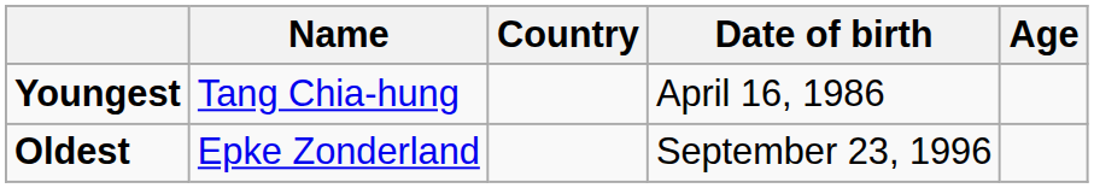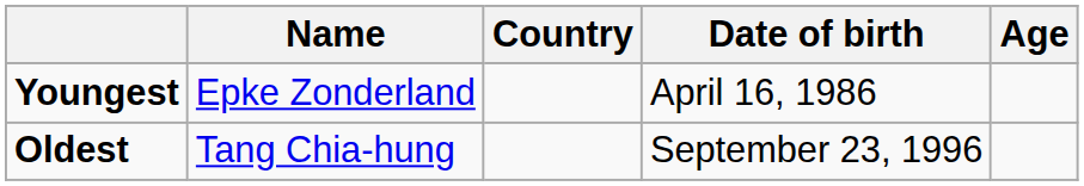Youngest | Name: Tang Chia-hung -> Epke Zonderland
Oldest | Name: Epke Zonderland -> Tang Chia-hung
